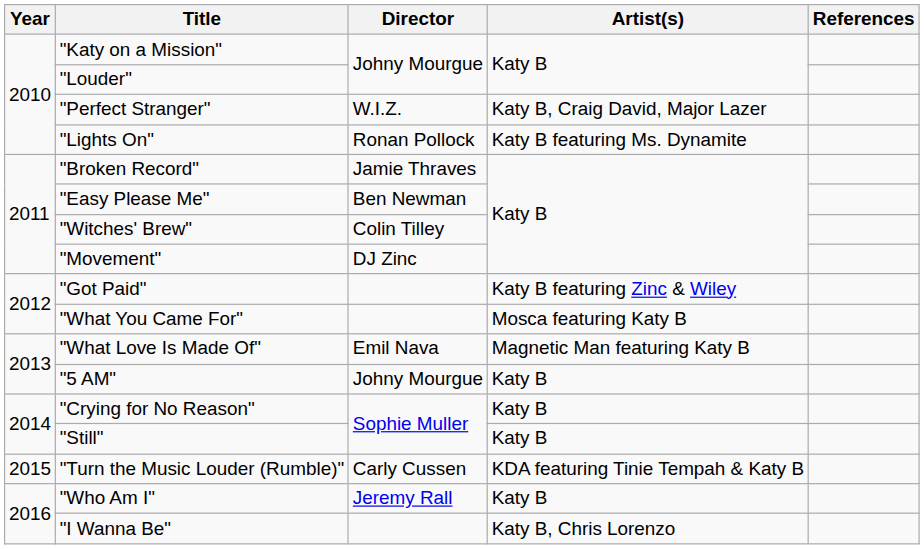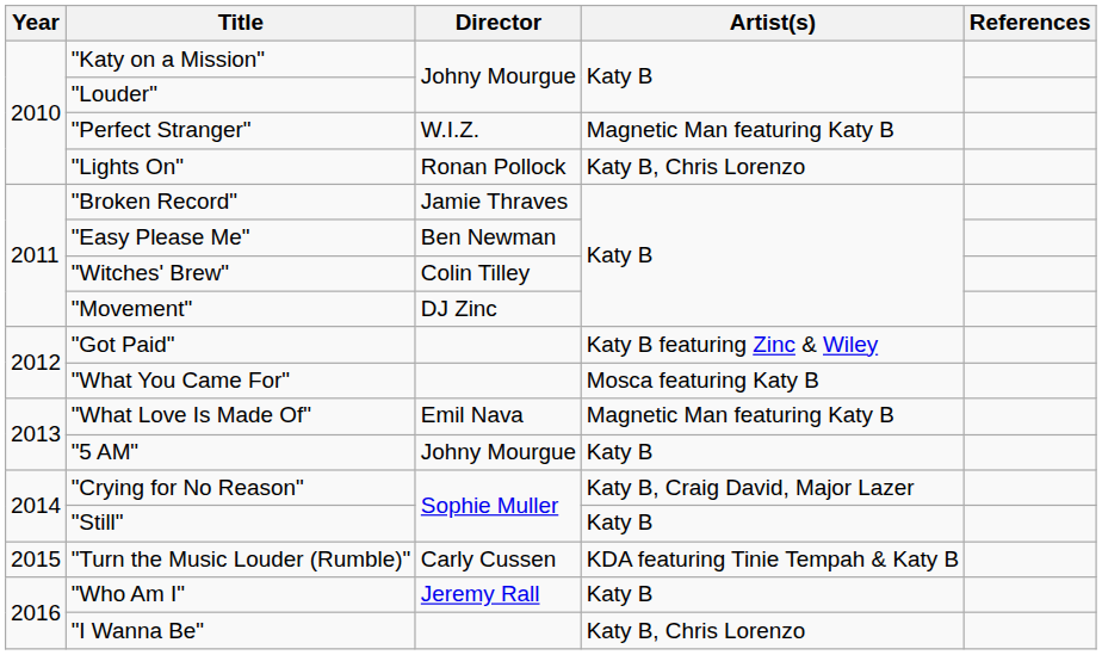"Perfect Stranger" | Artist(s): Katy B, Craig David, Major Lazer -> Magnetic Man featuring Katy B
"Lights On" | Artist(s): Katy B featuring Ms. Dynamite -> Katy B, Chris Lorenzo
"Crying for No Reason" | Artist(s): Katy B -> Katy B, Craig David, Major Lazer
